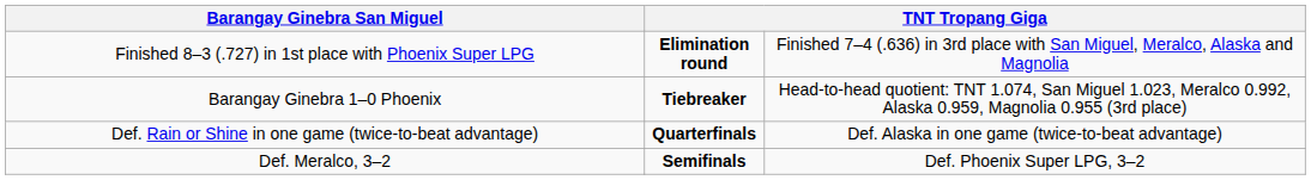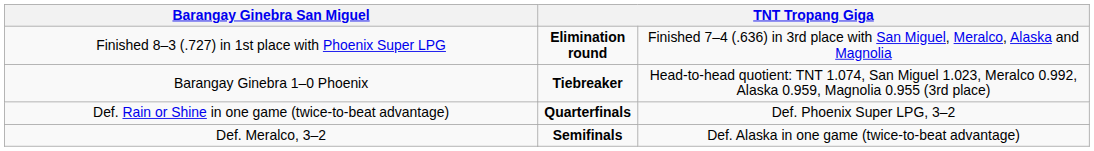Def. Rain or Shine in one game (twice-to-beat advantage) | column 4: Def. Alaska in one game (twice-to-beat advantage) -> Def. Phoenix Super LPG, 3–2
Def. Meralco, 3–2 | column 4: Def. Phoenix Super LPG, 3–2 -> Def. Alaska in one game (twice-to-beat advantage)
